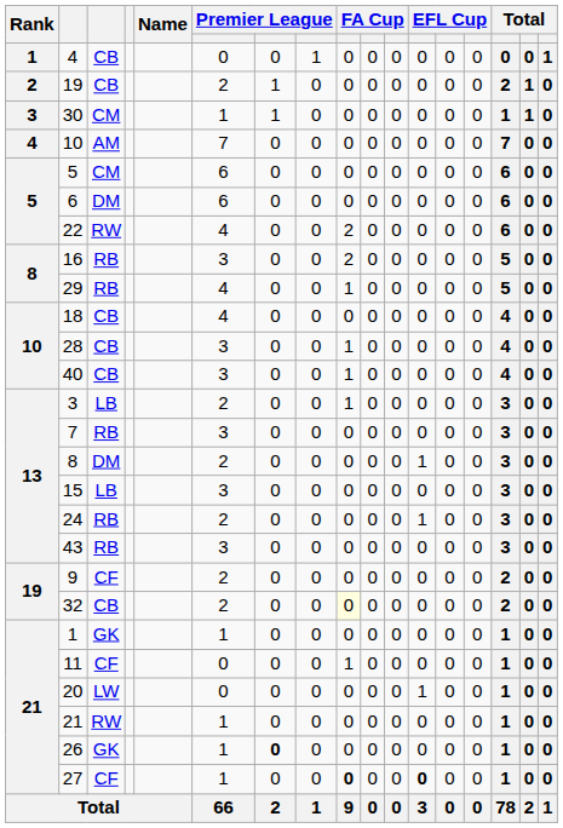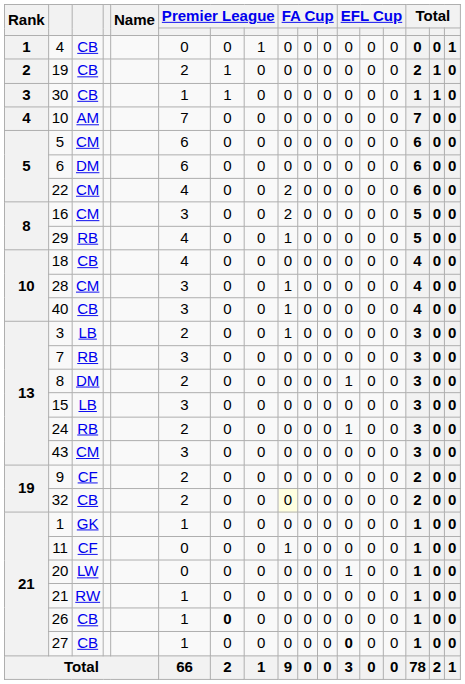30 | column 3: CM -> CB
22 | column 3: RW -> CM
16 | column 3: RB -> CM
28 | column 3: CB -> CM
43 | column 3: RB -> CM
26 | column 3: GK -> CB
27 | column 3: CF -> CB
27 | column 9: bold -> normal
